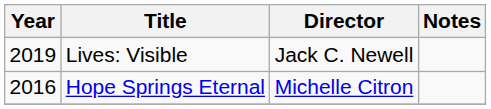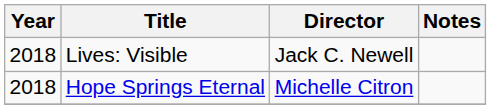Lives: Visible | Year: 2019 -> 2018
Hope Springs Eternal | Year: 2016 -> 2018
